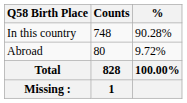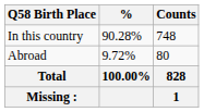columns swapped: Counts <-> %
